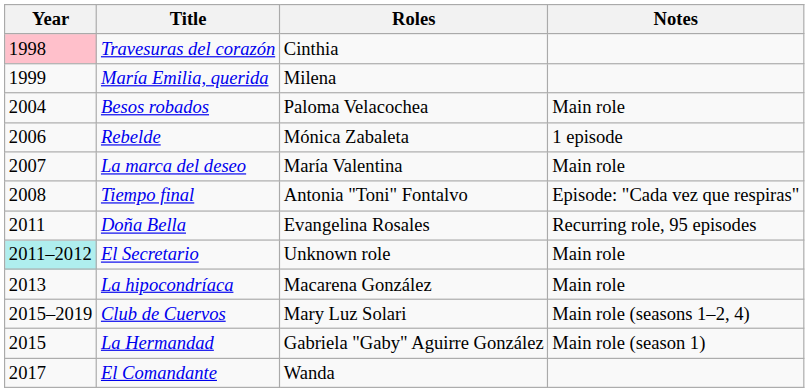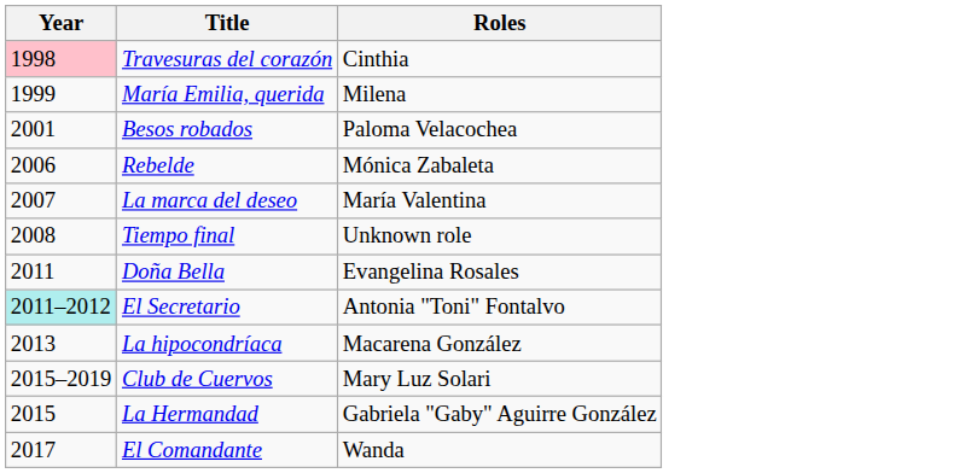- column: Notes | Main role | 1 episode | Main role | Episode: "Cada vez que respiras" | Recurring role, 95 episodes | Main role | Main role | Main role (seasons 1–2, 4) | Main role (season 1)
Besos robados | Year: 2004 -> 2001
Tiempo final | Roles: Antonia "Toni" Fontalvo -> Unknown role
El Secretario | Roles: Unknown role -> Antonia "Toni" Fontalvo
